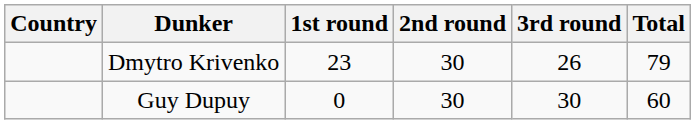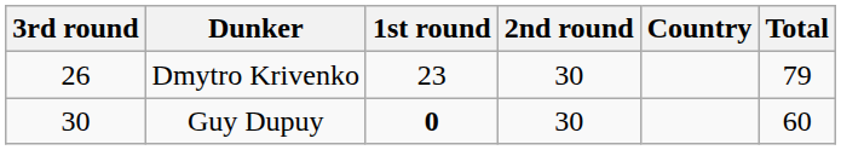columns swapped: Country <-> 3rd round
Guy Dupuy | 1st round: normal -> bold
